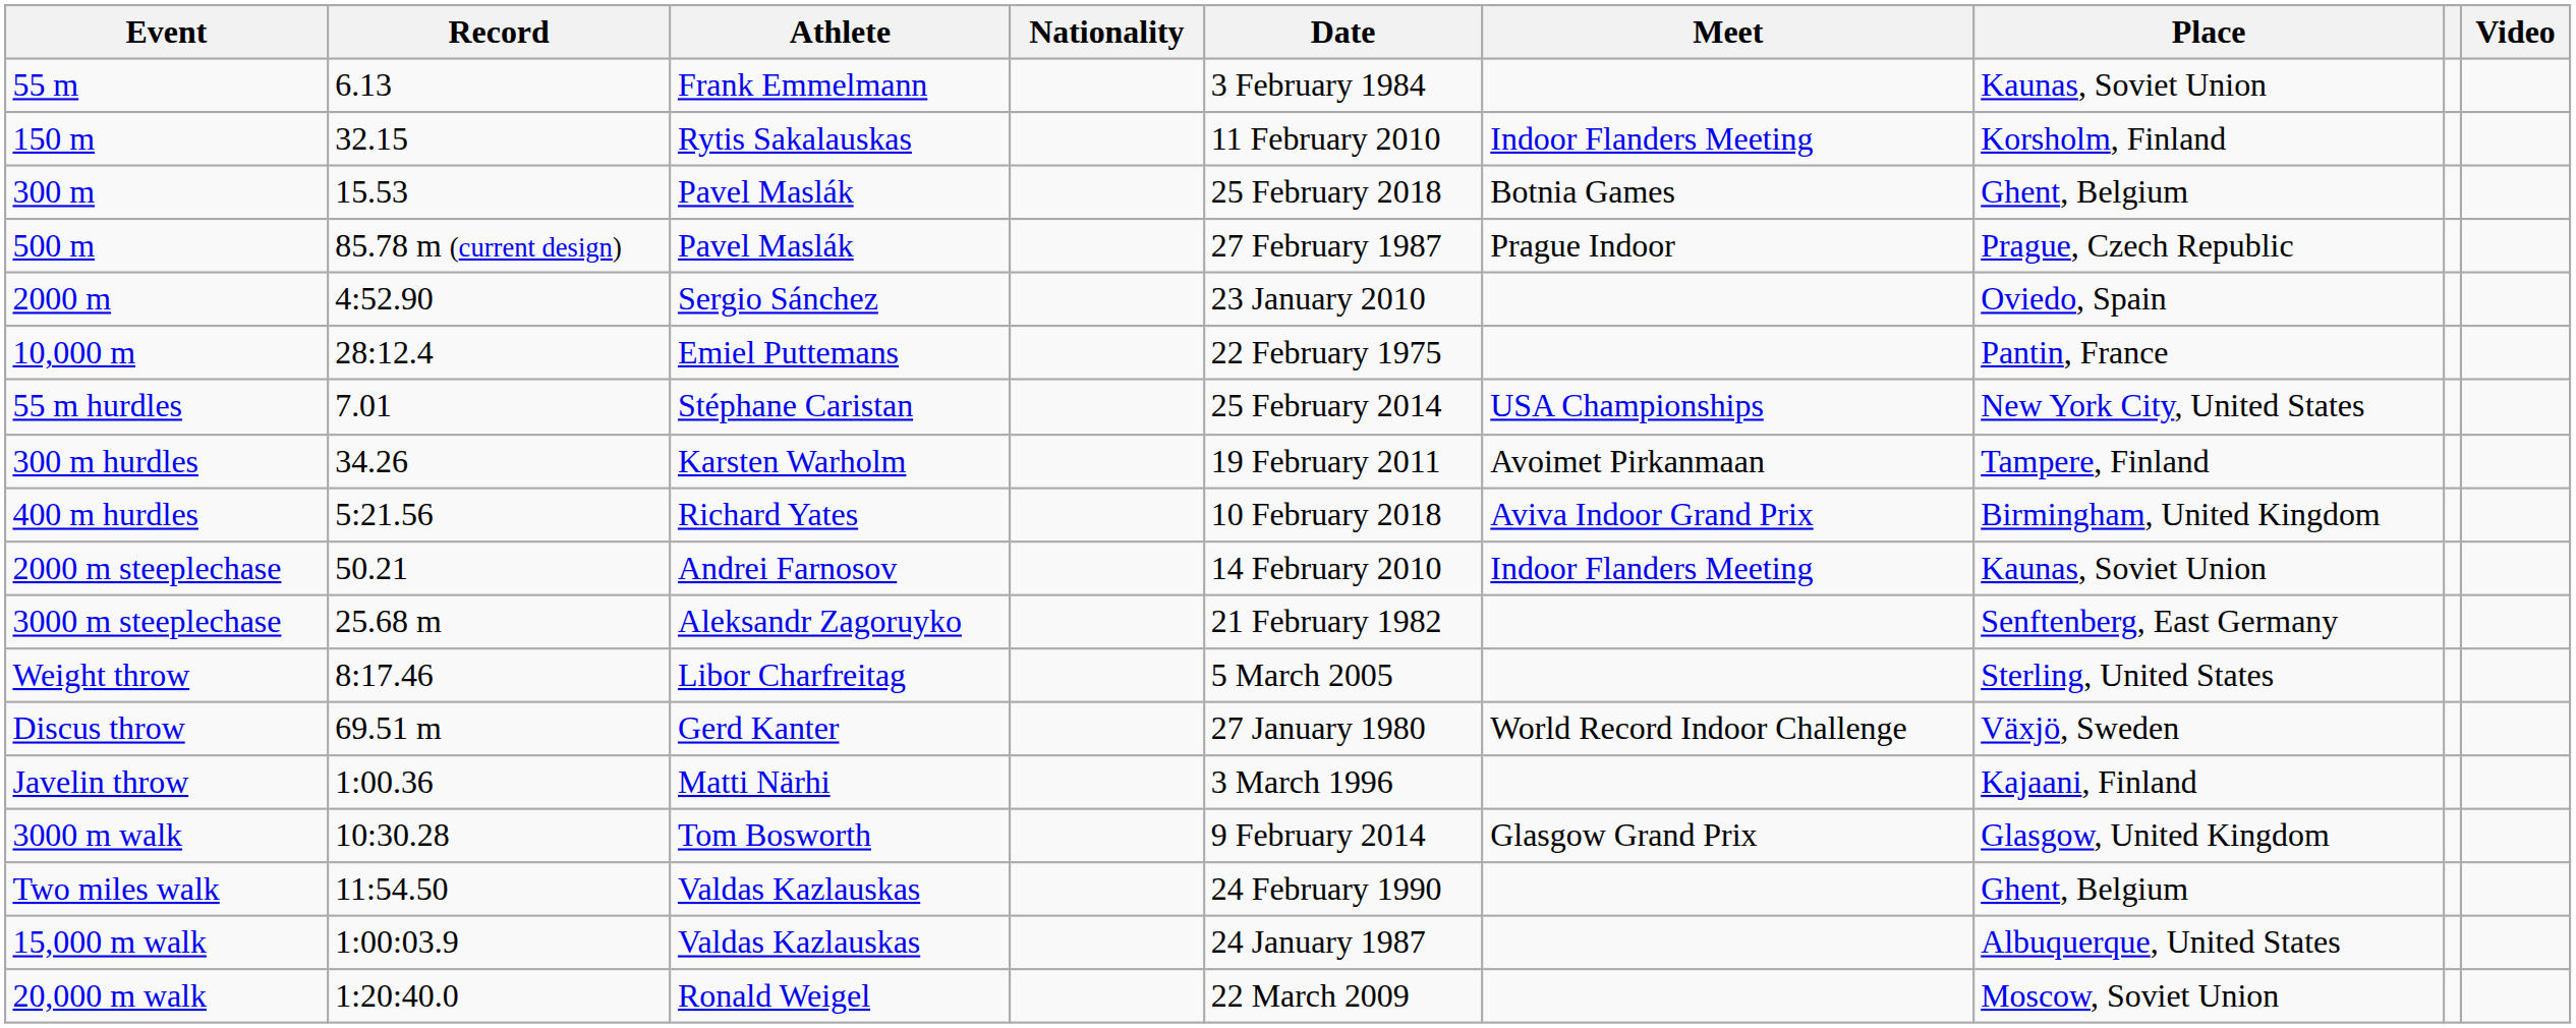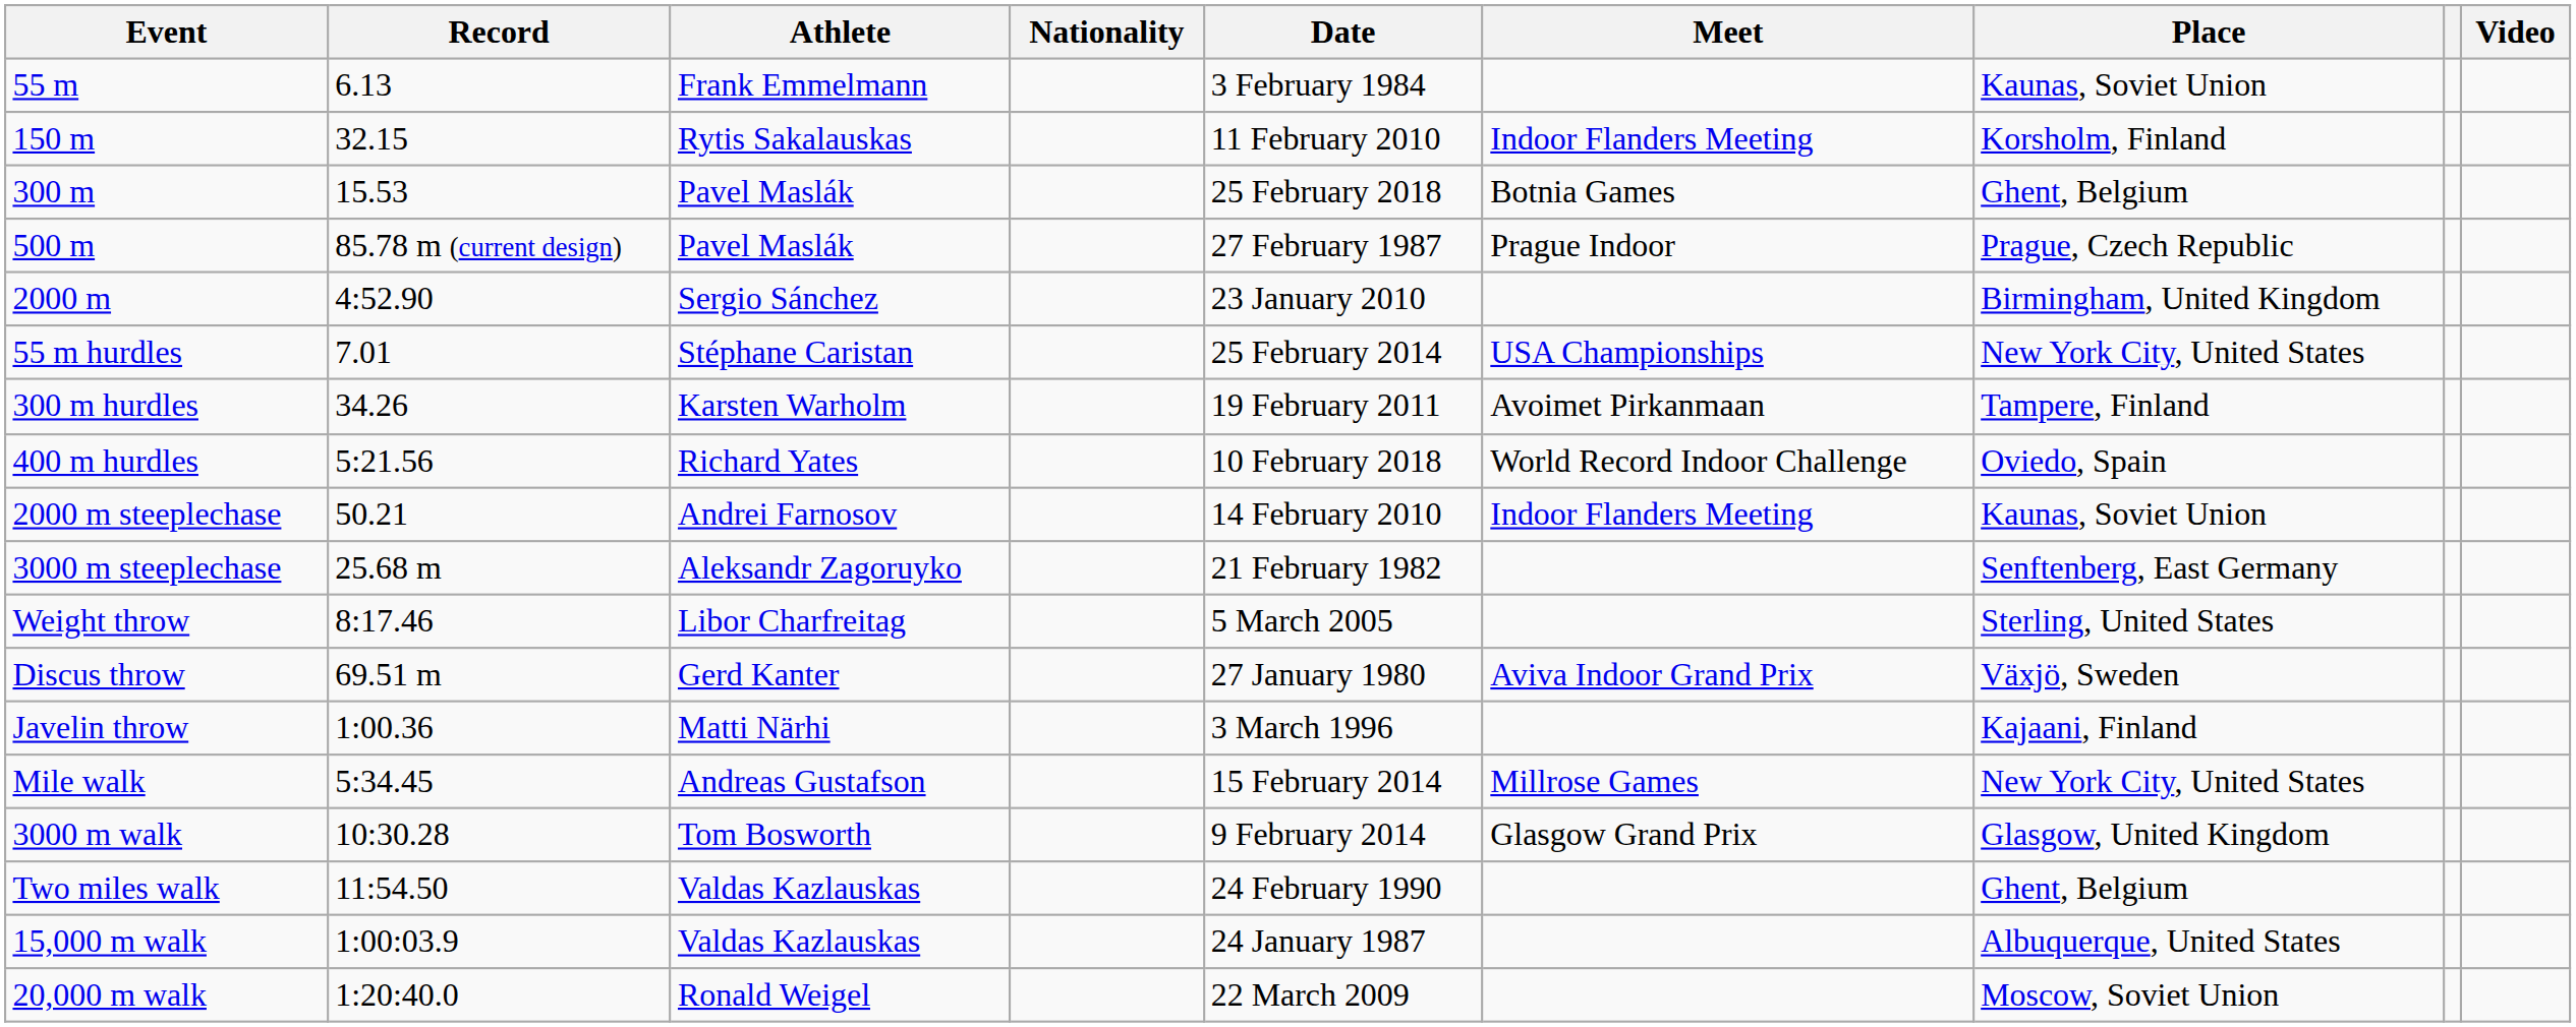2000 m | Place: Oviedo, Spain -> Birmingham, United Kingdom
- row: 10,000 m | 28:12.4 | Emiel Puttemans | 22 February 1975 | Pantin, France
400 m hurdles | Meet: Aviva Indoor Grand Prix -> World Record Indoor Challenge
400 m hurdles | Place: Birmingham, United Kingdom -> Oviedo, Spain
Discus throw | Meet: World Record Indoor Challenge -> Aviva Indoor Grand Prix
+ row: Mile walk | 5:34.45 | Andreas Gustafson | 15 February 2014 | Millrose Games | New York City, United States
